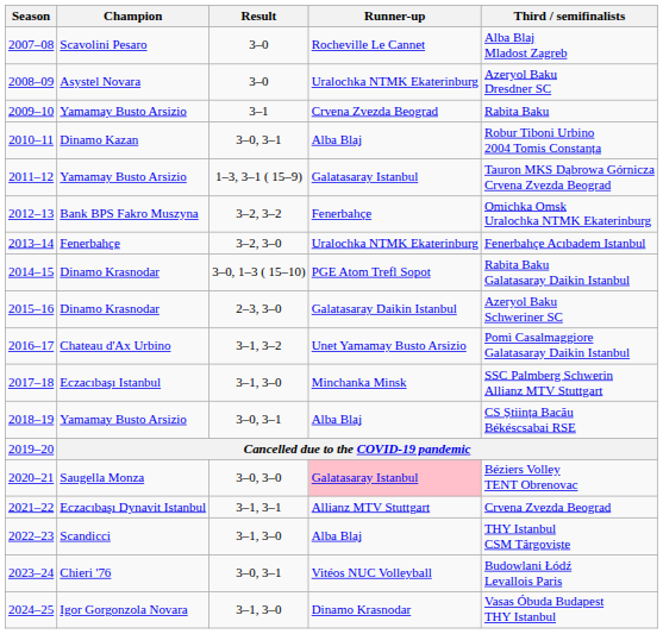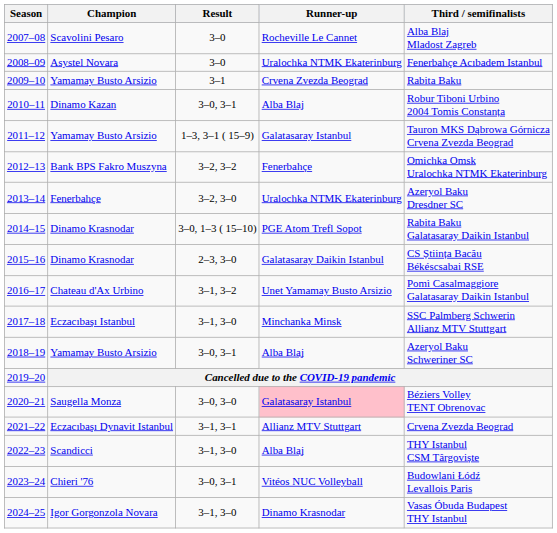2008–09 | Third / semifinalists: Azeryol Baku Dresdner SC -> Fenerbahçe Acıbadem Istanbul
2013–14 | Third / semifinalists: Fenerbahçe Acıbadem Istanbul -> Azeryol Baku Dresdner SC
2015–16 | Third / semifinalists: Azeryol Baku Schweriner SC -> CS Știința Bacău Békéscsabai RSE
2018–19 | Third / semifinalists: CS Știința Bacău Békéscsabai RSE -> Azeryol Baku Schweriner SC
